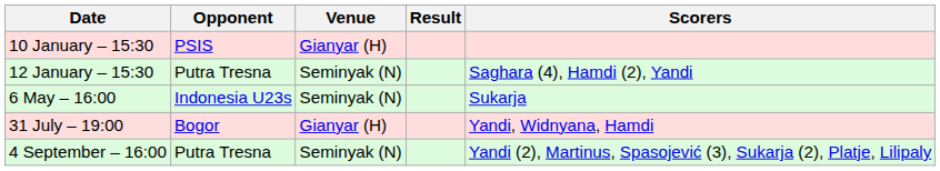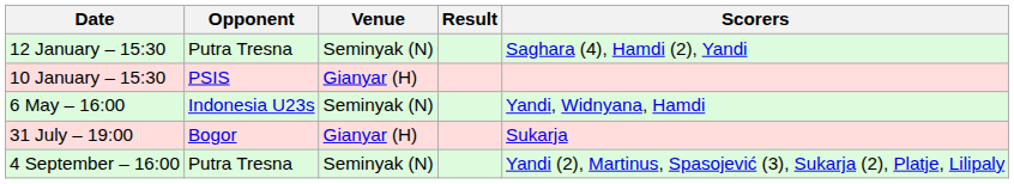rows swapped: 10 January – 15:30 <-> 12 January – 15:30
6 May – 16:00 | Scorers: Sukarja -> Yandi, Widnyana, Hamdi
31 July – 19:00 | Scorers: Yandi, Widnyana, Hamdi -> Sukarja
